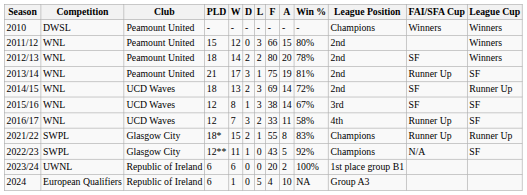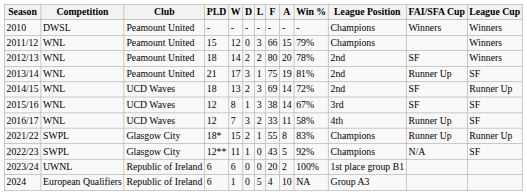2011/12 | Win %: 80% -> 79%
2011/12 | League Position: 2nd -> Champions
